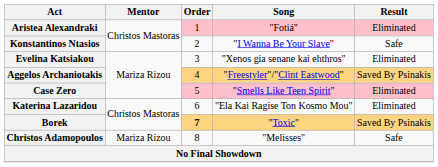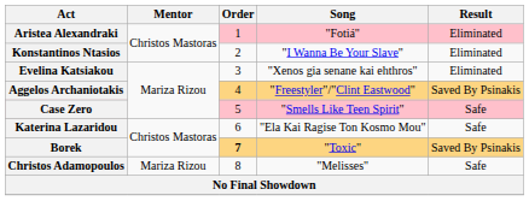Konstantinos Ntasios | Result: Safe -> Eliminated
Case Zero | Result: Eliminated -> Safe
Katerina Lazaridou | Result: Eliminated -> Safe
